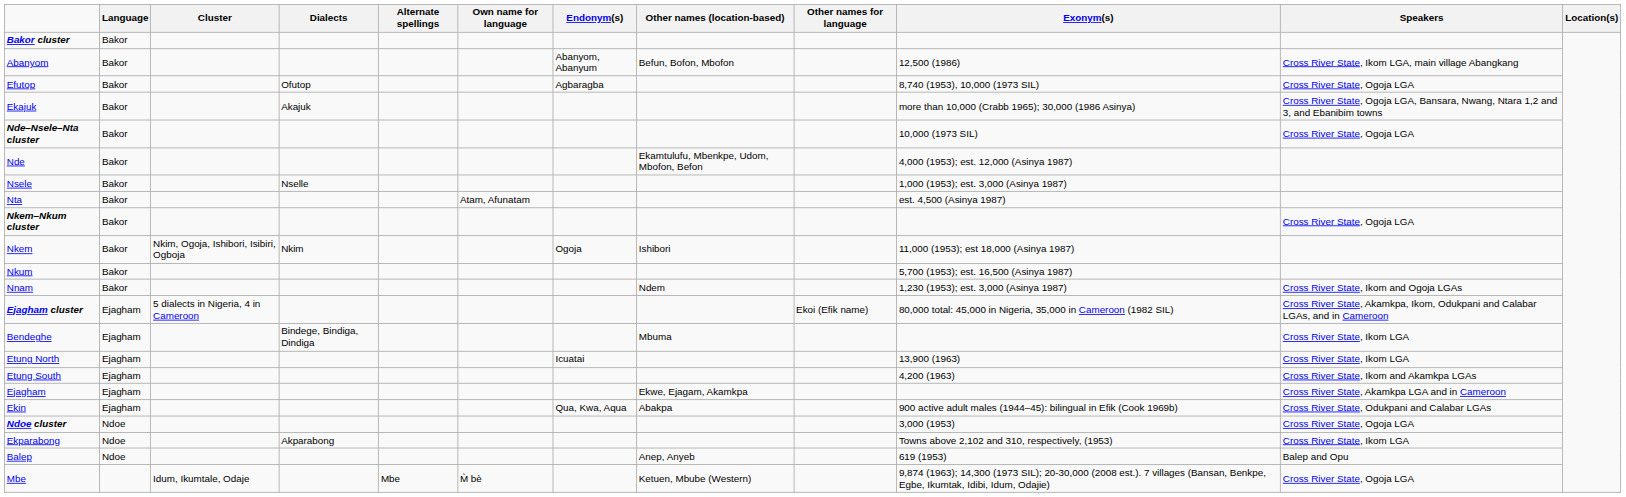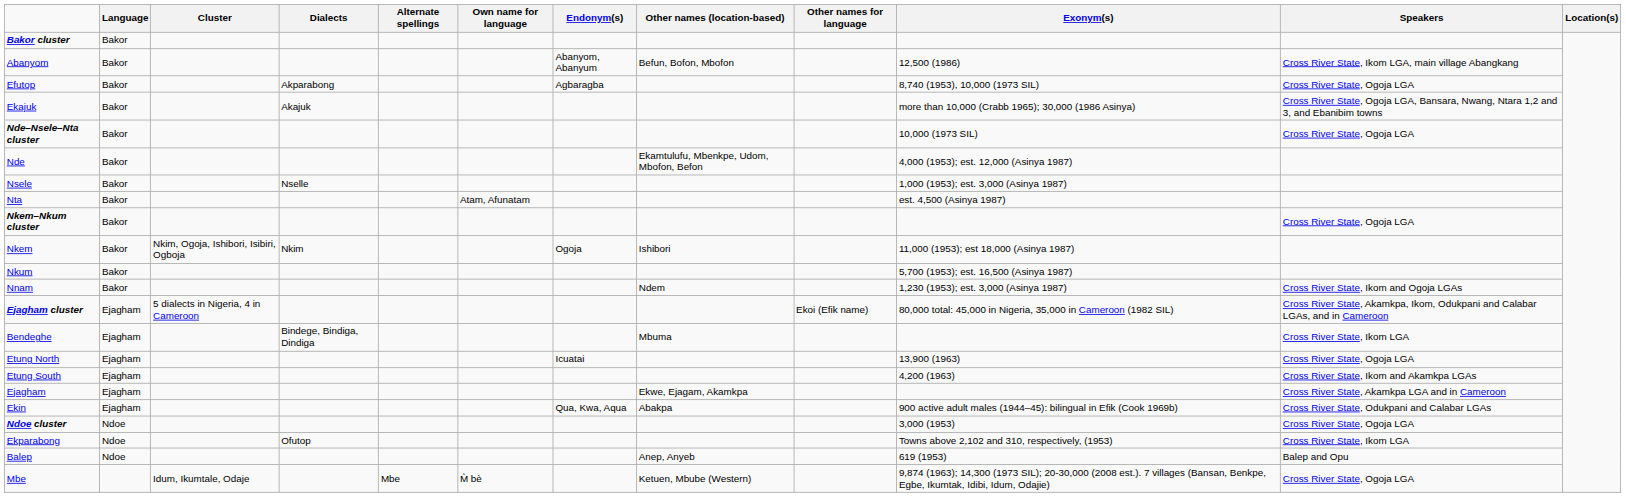Efutop | Dialects: Ofutop -> Akparabong
Etung North | Speakers: Cross River State, Ikom LGA -> Cross River State, Ogoja LGA
Ekparabong | Dialects: Akparabong -> Ofutop
